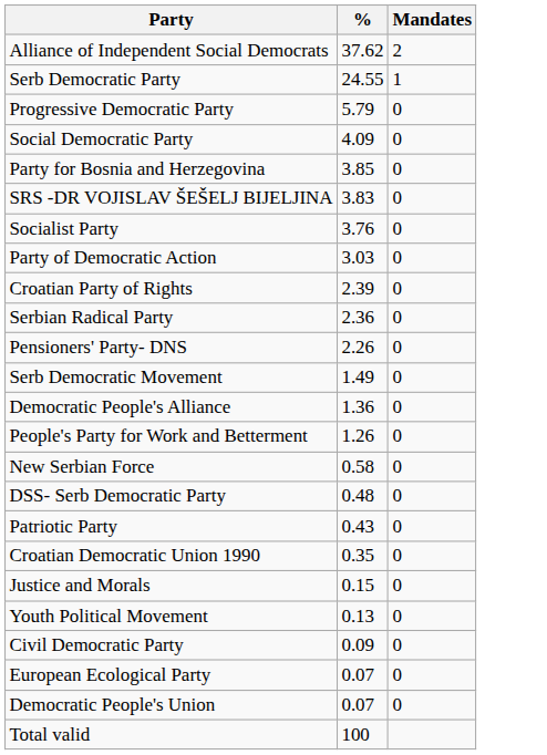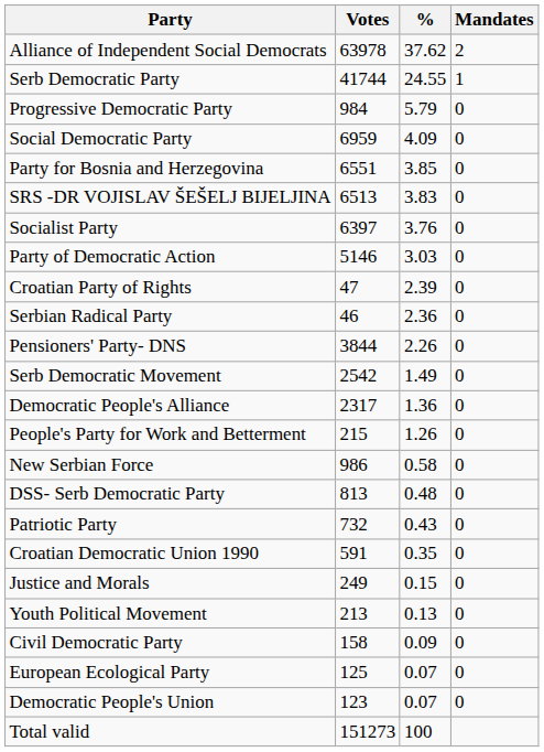+ column: Votes | 63978 | 41744 | 984 | 6959 | 6551 | 6513 | 6397 | 5146 | 47 | 46 | 3844 | 2542 | 2317 | 215 | 986 | 813 | 732 | 591 | 249 | 213 | 158 | 125 | 123 | 151273
